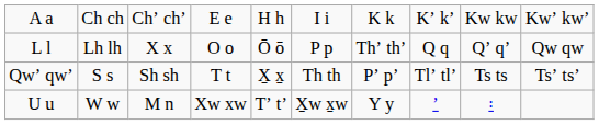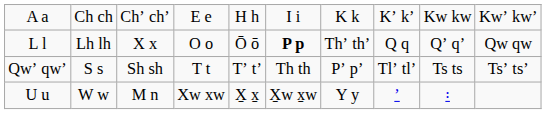L l | column 6: normal -> bold
Qwʼ qwʼ | column 5: X̱ x̱ -> Tʼ tʼ
U u | column 5: Tʼ tʼ -> X̱ x̱
